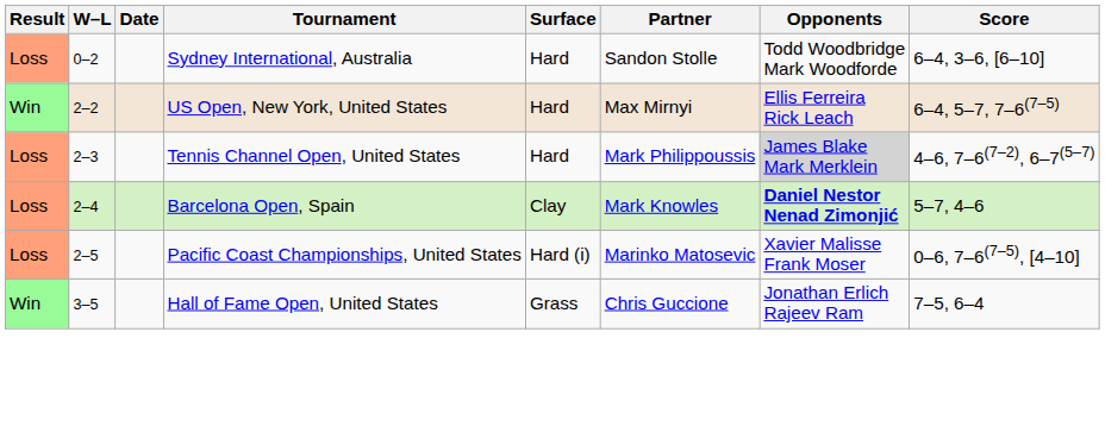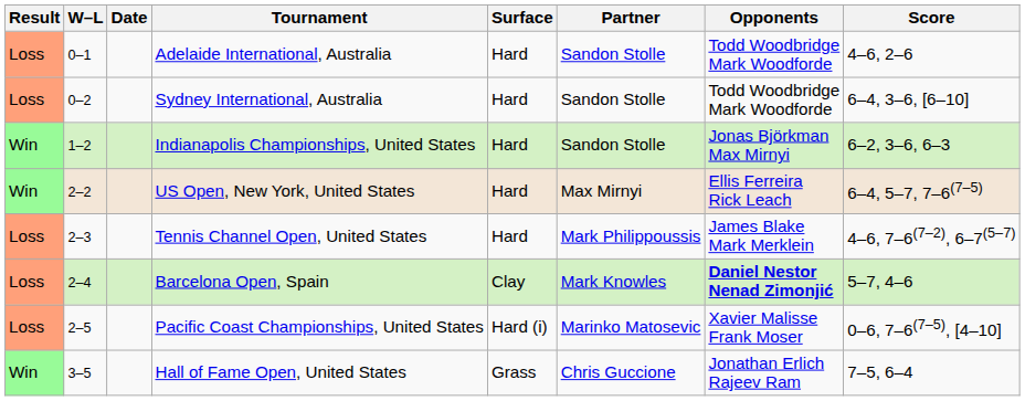+ row: Loss | 0–1 | Adelaide International, Australia | Hard | Sandon Stolle | Todd Woodbridge Mark Woodforde | 4–6, 2–6
+ row: Win | 1–2 | Indianapolis Championships, United States | Hard | Sandon Stolle | Jonas Björkman Max Mirnyi | 6–2, 3–6, 6–3
Tennis Channel Open, United States | Opponents: lightgrey background -> no background
